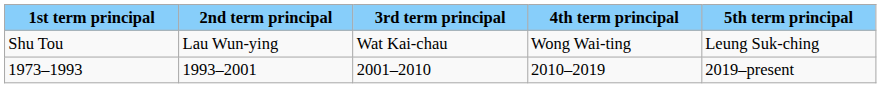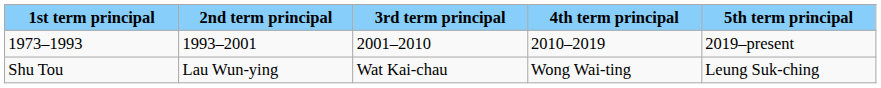rows swapped: Shu Tou <-> 1973–1993
